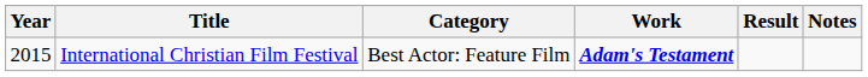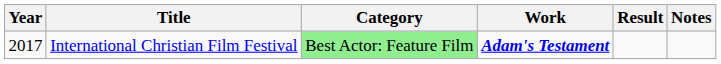International Christian Film Festival | Year: 2015 -> 2017
International Christian Film Festival | Category: no background -> lightgreen background
